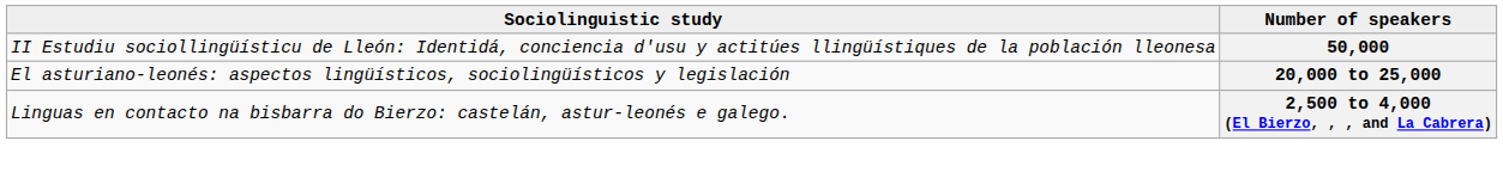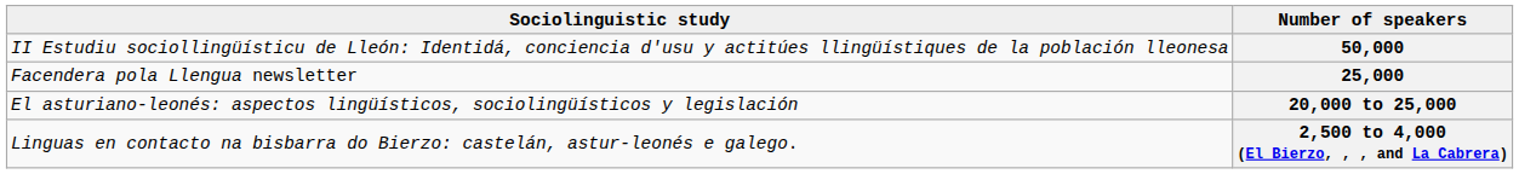+ row: Facendera pola Llengua newsletter | 25,000
